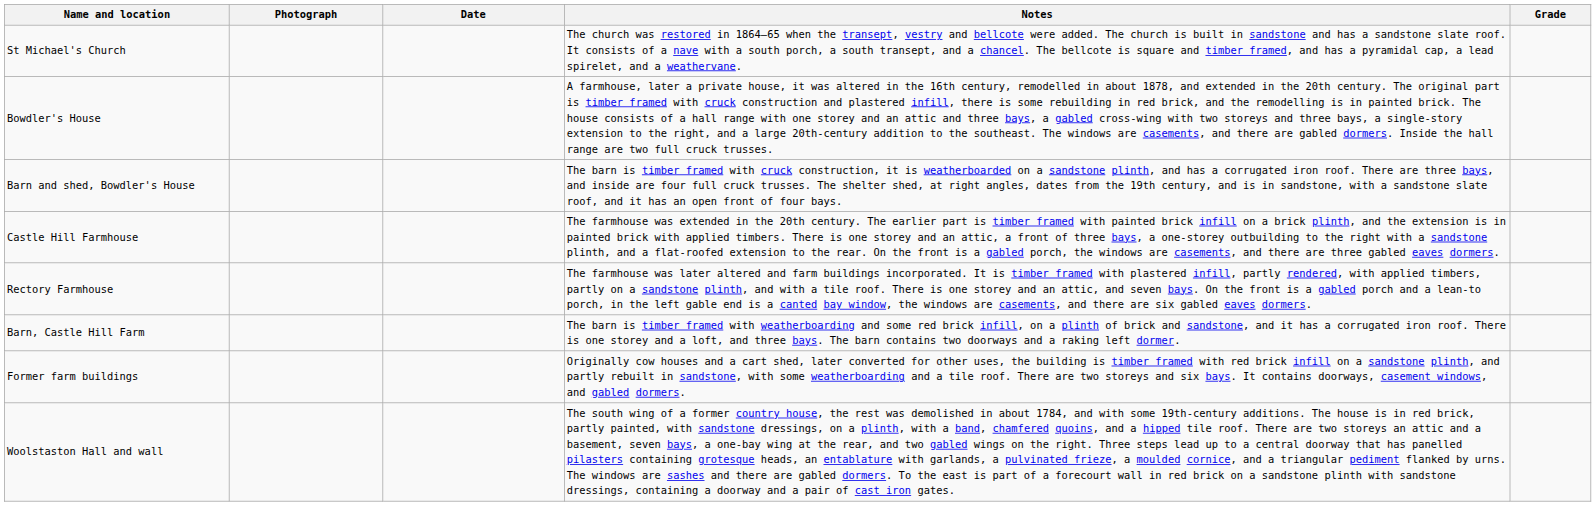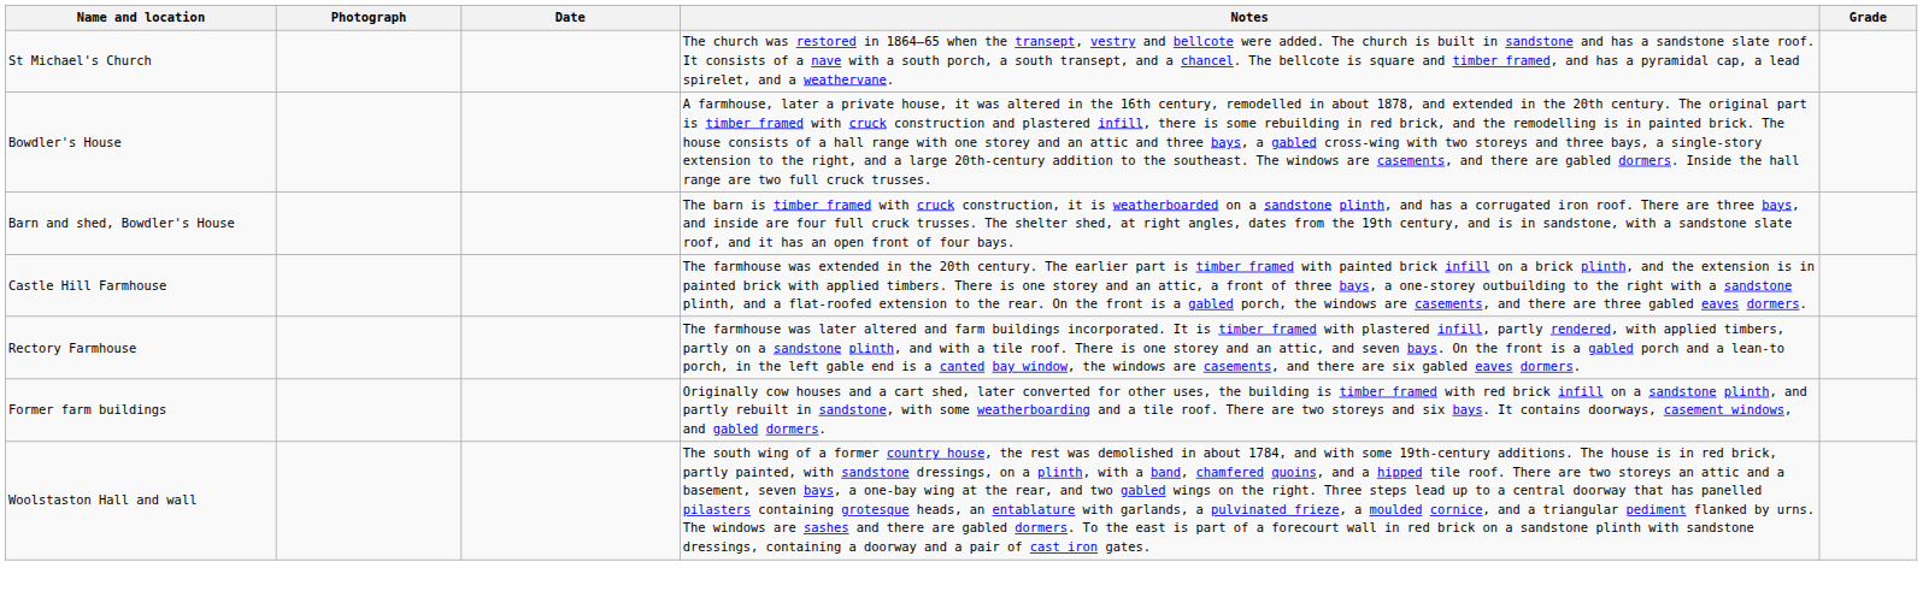- row: Barn, Castle Hill Farm | The barn is timber framed with weatherboarding and some red brick infill, on a plinth of brick and sandstone, and it has a corrugated iron roof. There is one storey and a loft, and three bays. The barn contains two doorways and a raking left dormer.
